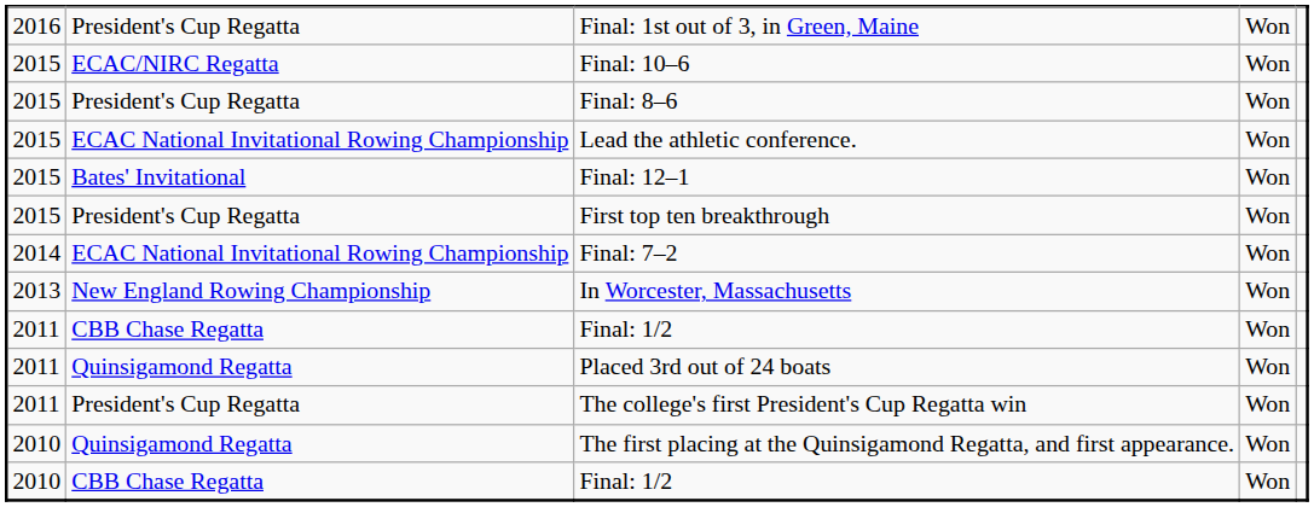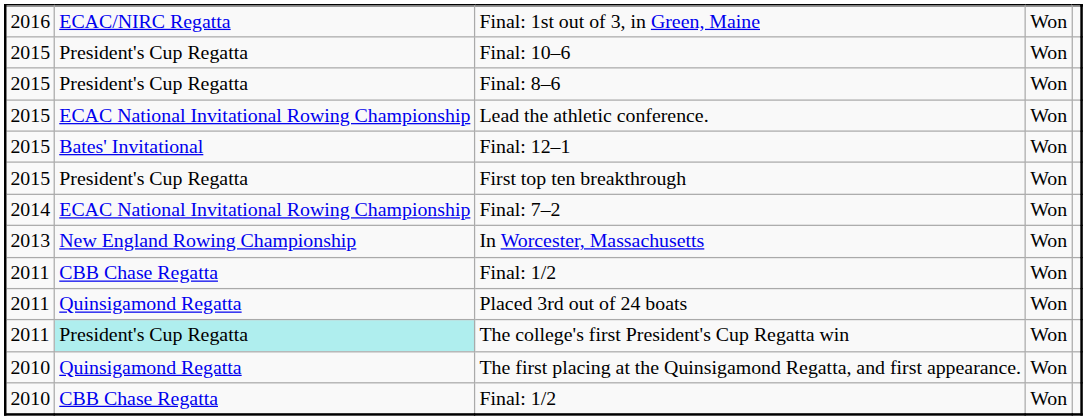Final: 1st out of 3, in Green, Maine | column 2: President's Cup Regatta -> ECAC/NIRC Regatta
Final: 10–6 | column 2: ECAC/NIRC Regatta -> President's Cup Regatta
The college's first President's Cup Regatta win | column 2: no background -> paleturquoise background
